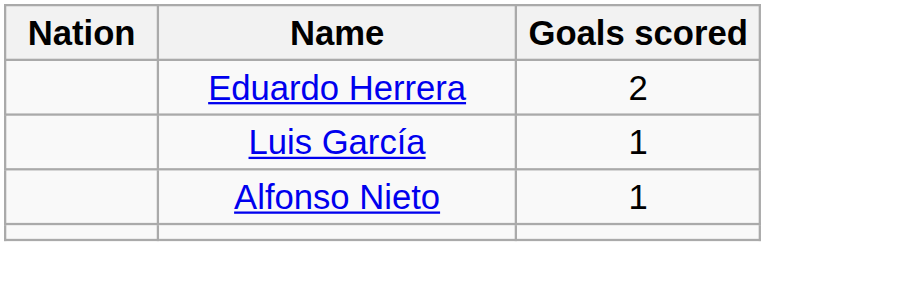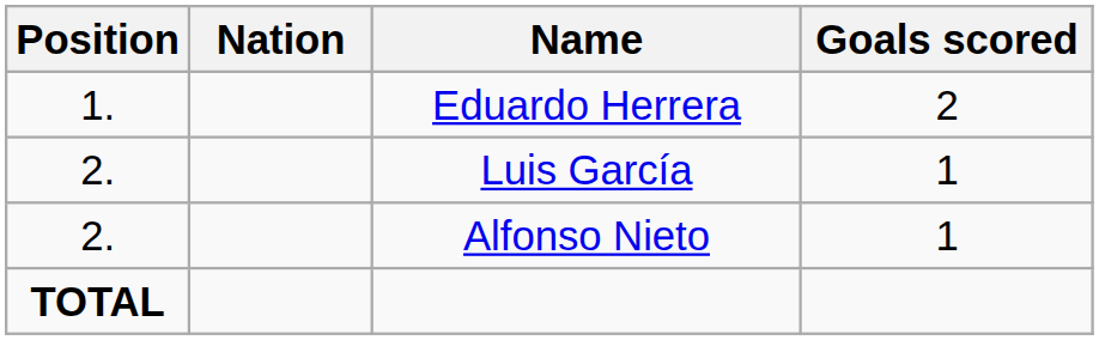+ column: Position | 1. | 2. | 2. | TOTAL
